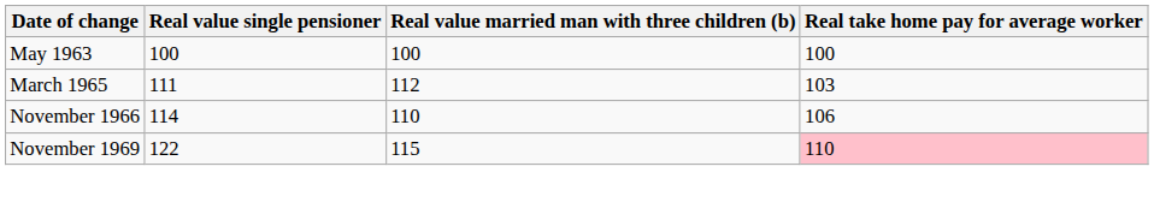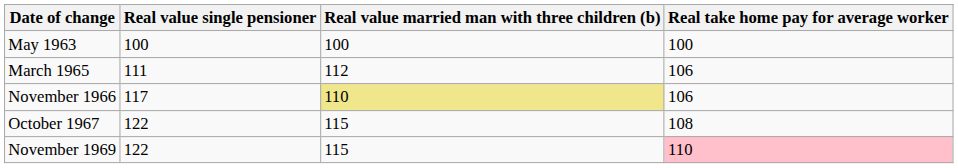March 1965 | Real take home pay for average worker: 103 -> 106
November 1966 | Real value single pensioner: 114 -> 117
November 1966 | Real value married man with three children (b): no background -> khaki background
+ row: October 1967 | 122 | 115 | 108
